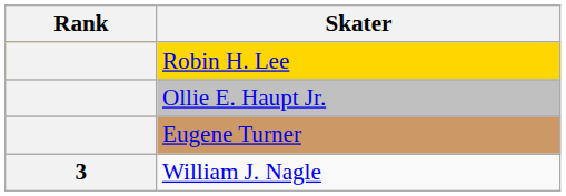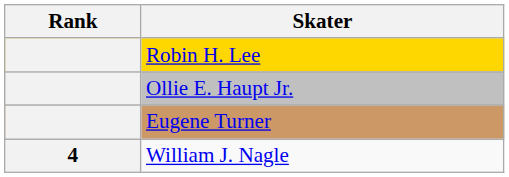William J. Nagle | Rank: 3 -> 4
